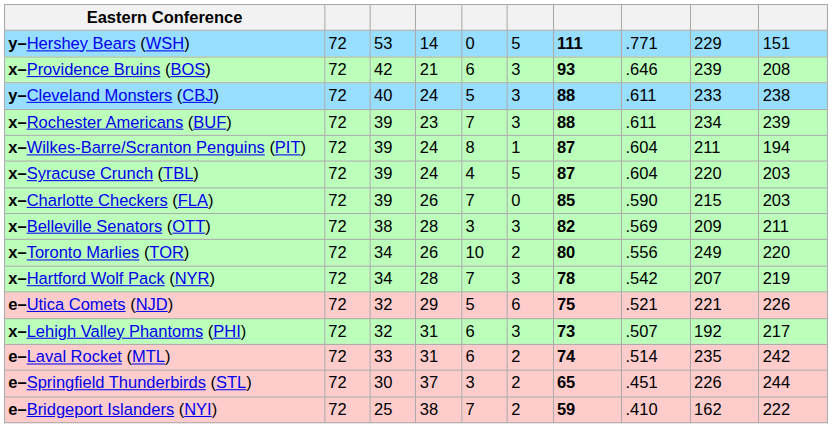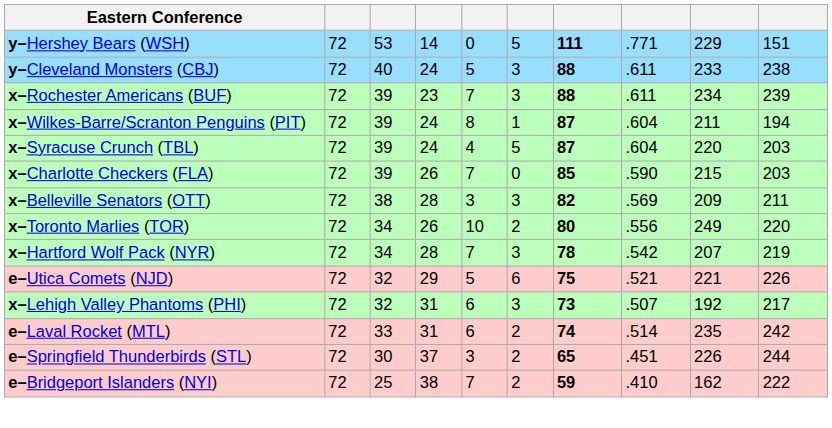- row: x–Providence Bruins (BOS) | 72 | 42 | 21 | 6 | 3 | 93 | .646 | 239 | 208
